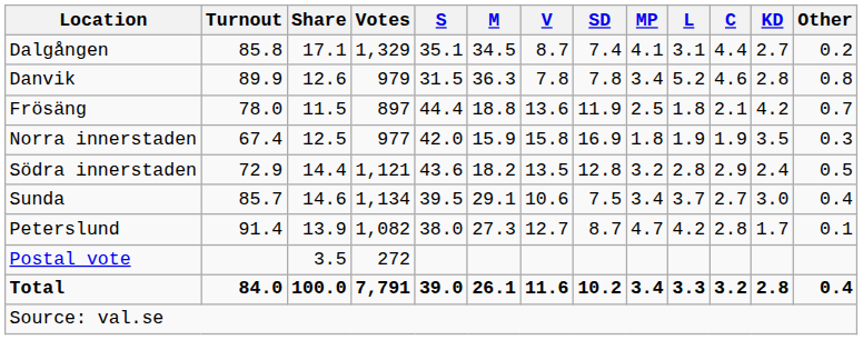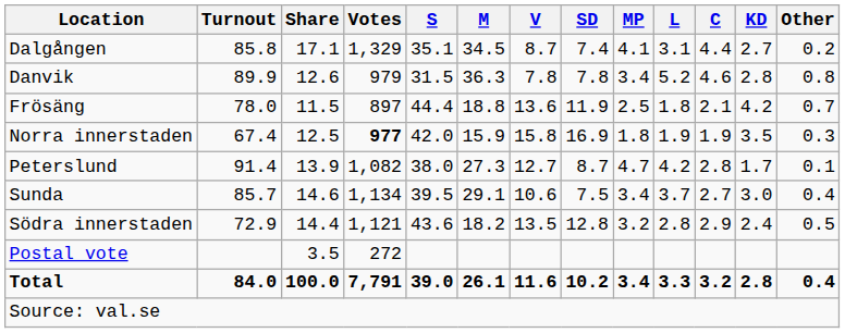Norra innerstaden | Votes: normal -> bold
rows swapped: Peterslund <-> Södra innerstaden
